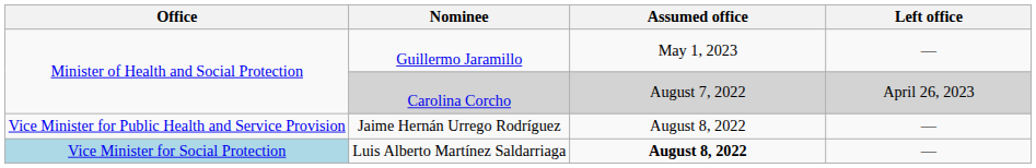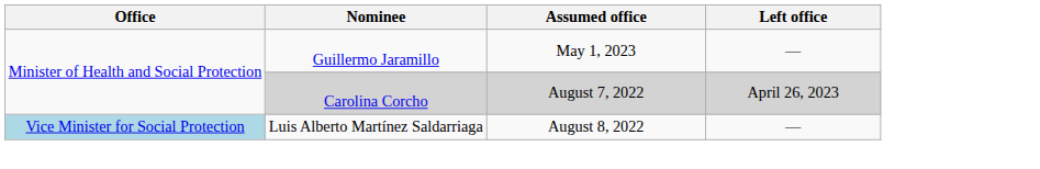- row: Vice Minister for Public Health and Service Provision | Jaime Hernán Urrego Rodríguez | August 8, 2022 | —
Luis Alberto Martínez Saldarriaga | Assumed office: bold -> normal
